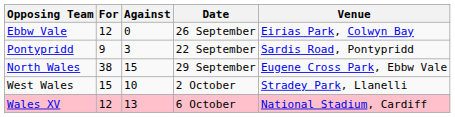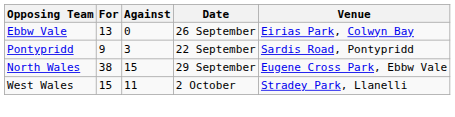Ebbw Vale | For: 12 -> 13
West Wales | Against: 10 -> 11
- row: Wales XV | 12 | 13 | 6 October | National Stadium, Cardiff
